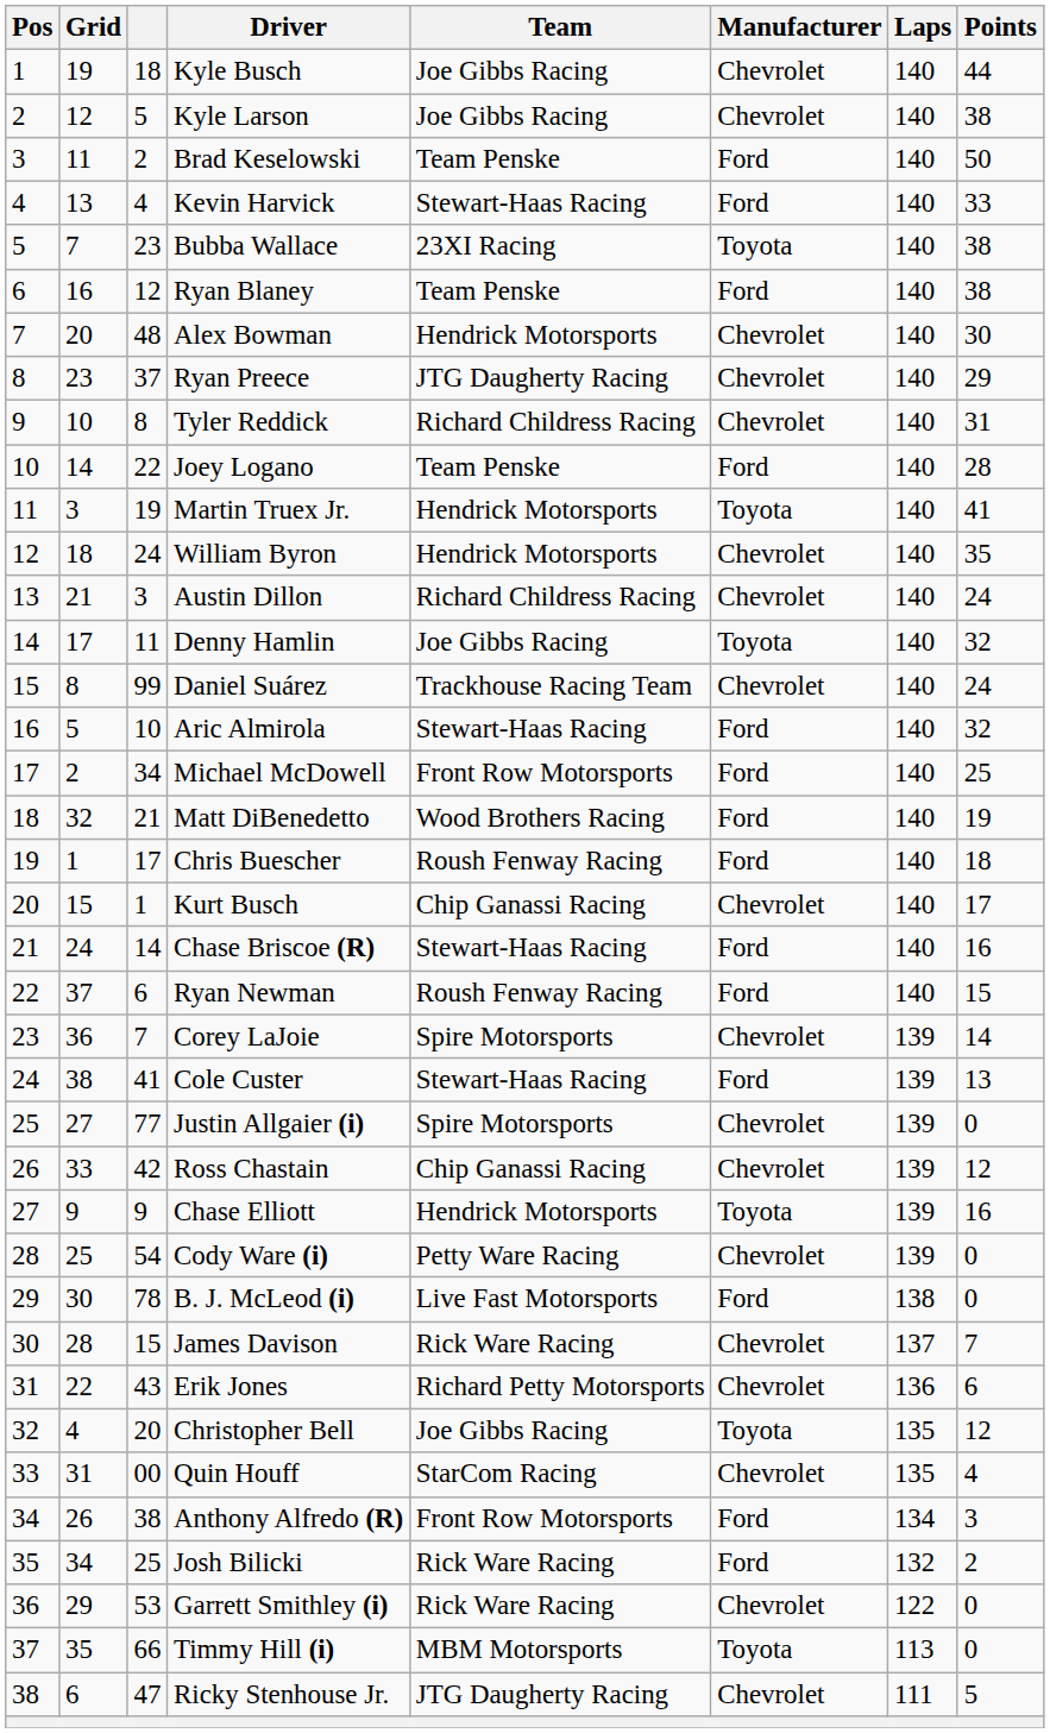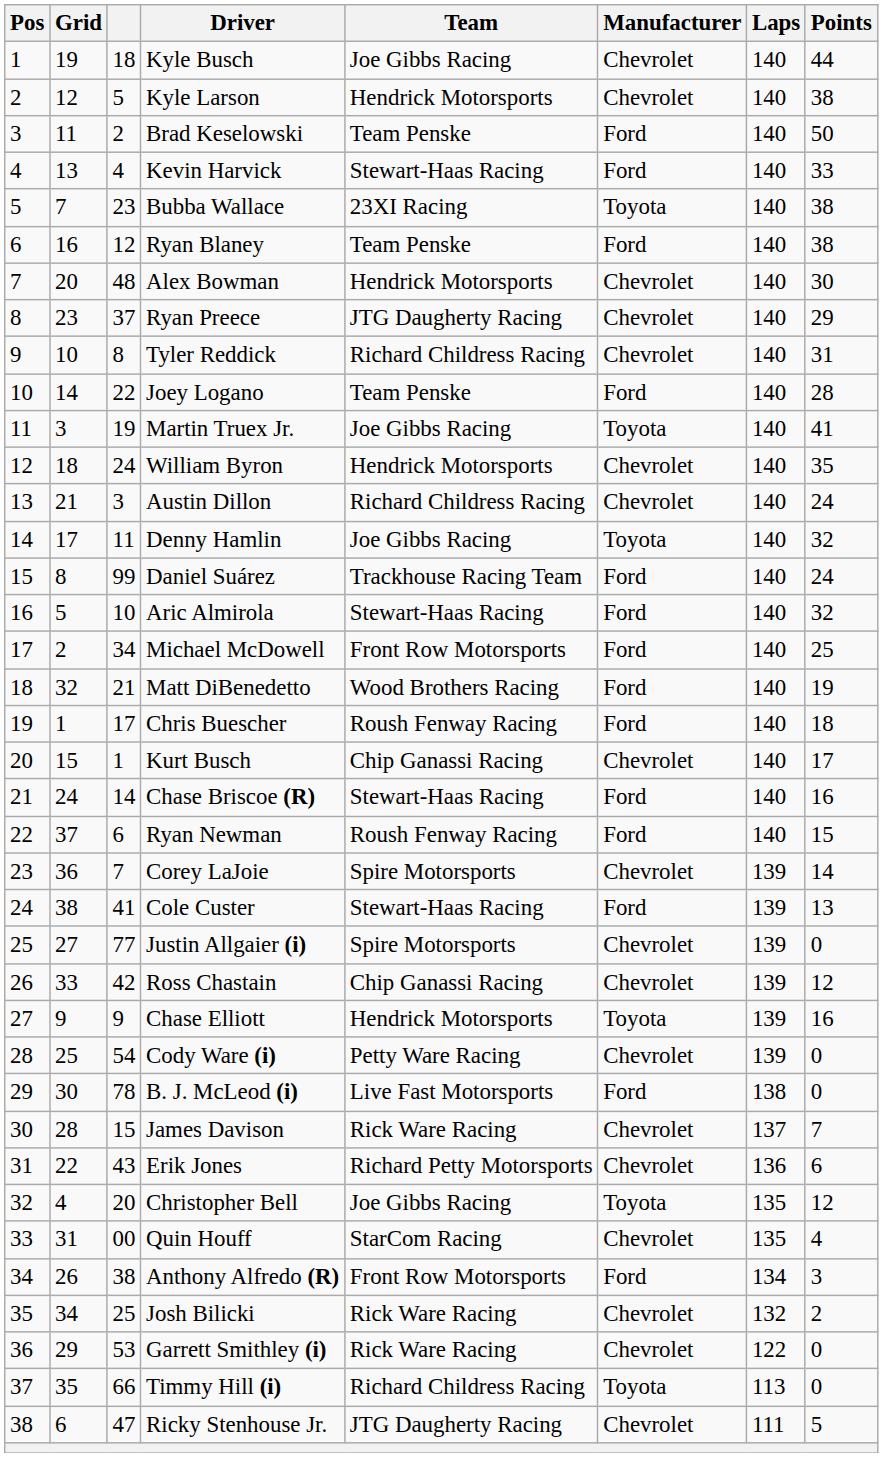Kyle Larson | Team: Joe Gibbs Racing -> Hendrick Motorsports
Martin Truex Jr. | Team: Hendrick Motorsports -> Joe Gibbs Racing
Daniel Suárez | Manufacturer: Chevrolet -> Ford
Josh Bilicki | Manufacturer: Ford -> Chevrolet
Timmy Hill (i) | Team: MBM Motorsports -> Richard Childress Racing
